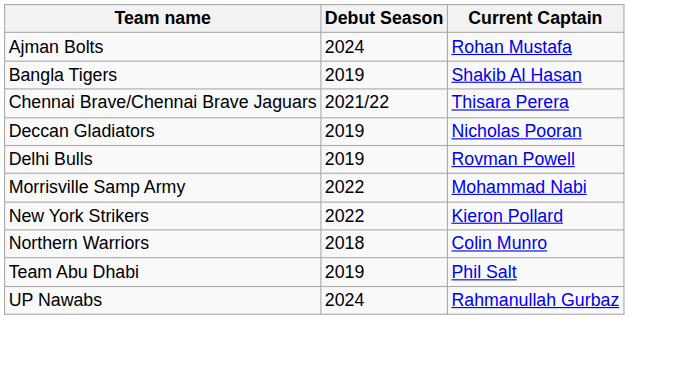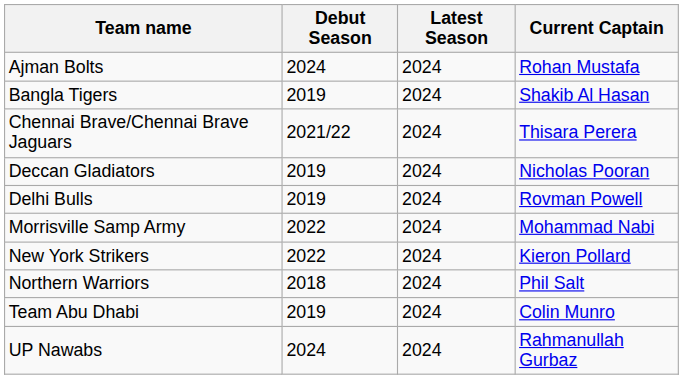+ column: Latest Season | 2024 | 2024 | 2024 | 2024 | 2024 | 2024 | 2024 | 2024 | 2024 | 2024
Northern Warriors | Current Captain: Colin Munro -> Phil Salt
Team Abu Dhabi | Current Captain: Phil Salt -> Colin Munro
